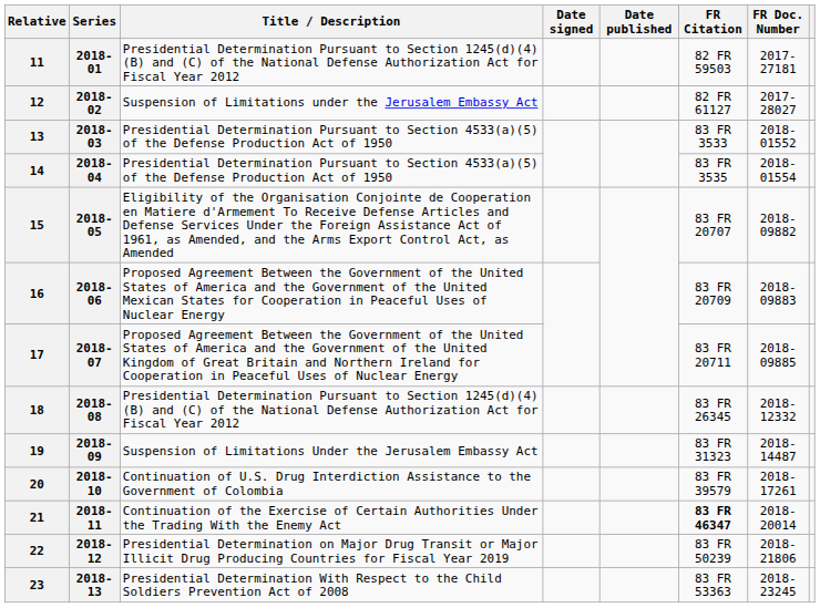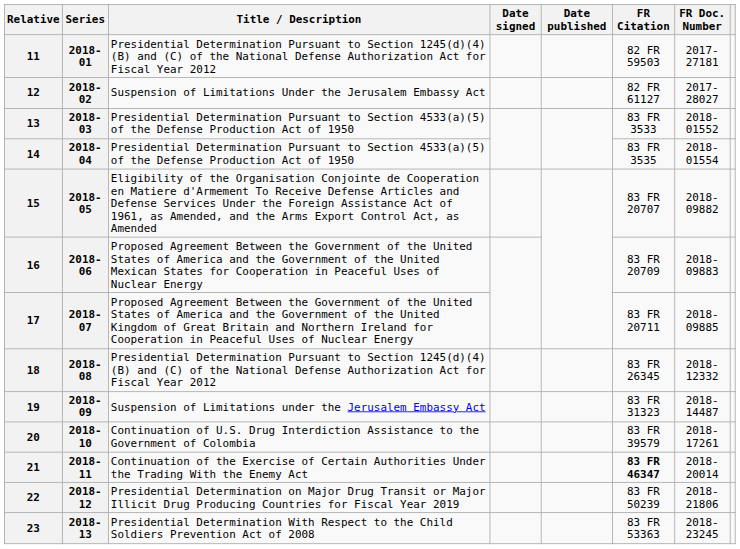12 | Title / Description: Suspension of Limitations under the Jerusalem Embassy Act -> Suspension of Limitations Under the Jerusalem Embassy Act
19 | Title / Description: Suspension of Limitations Under the Jerusalem Embassy Act -> Suspension of Limitations under the Jerusalem Embassy Act
